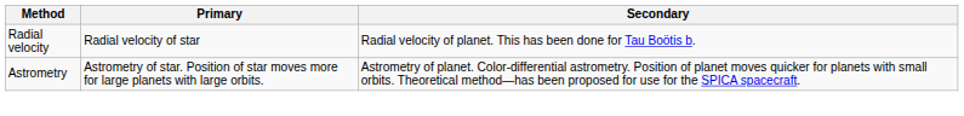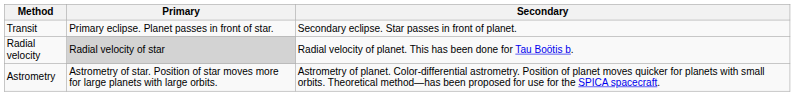+ row: Transit | Primary eclipse. Planet passes in front of star. | Secondary eclipse. Star passes in front of planet.
Radial velocity | Primary: no background -> lightgrey background
